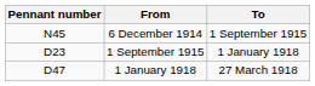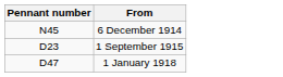- column: To | 1 September 1915 | 1 January 1918 | 27 March 1918
